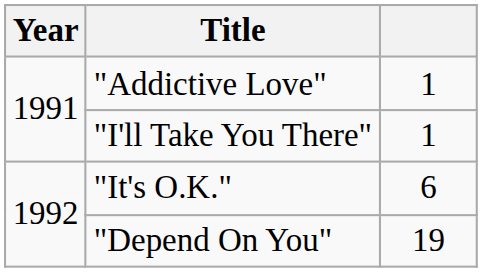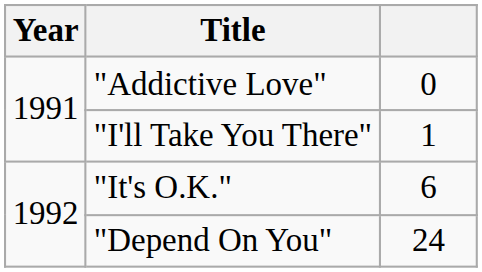"Addictive Love" | column 3: 1 -> 0
"Depend On You" | column 3: 19 -> 24
